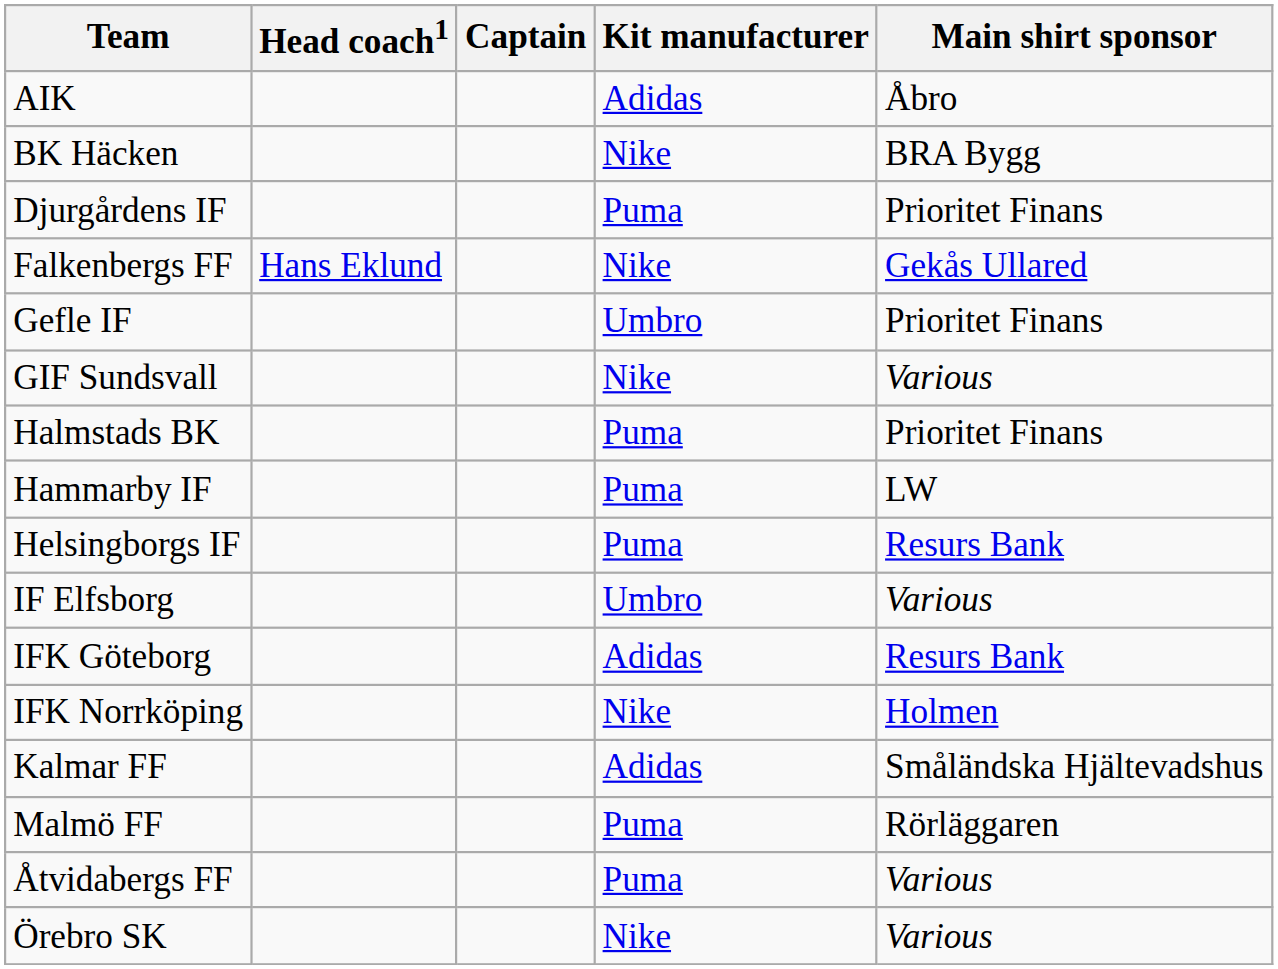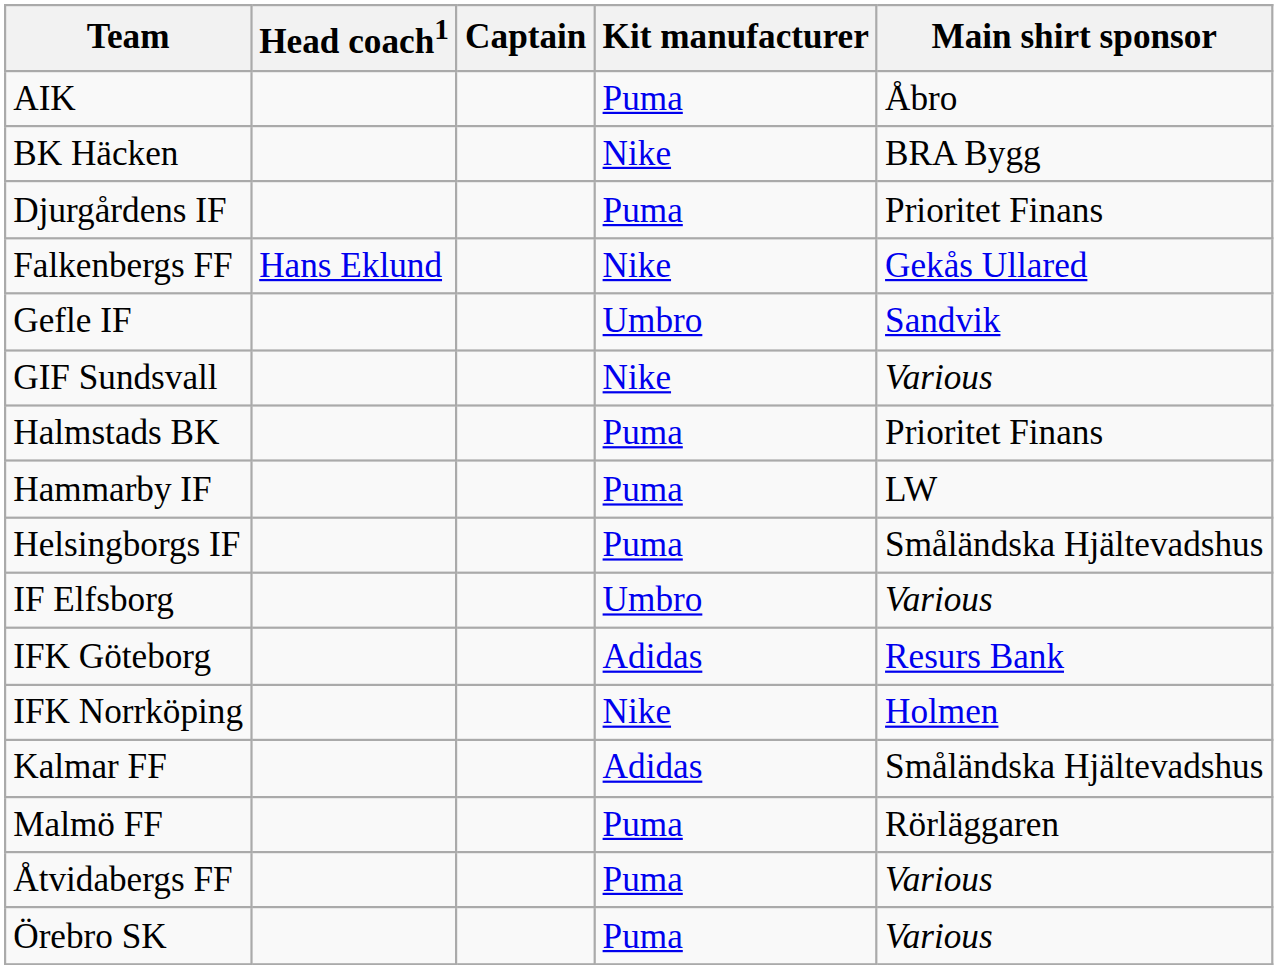AIK | Kit manufacturer: Adidas -> Puma
Gefle IF | Main shirt sponsor: Prioritet Finans -> Sandvik
Helsingborgs IF | Main shirt sponsor: Resurs Bank -> Småländska Hjältevadshus
Örebro SK | Kit manufacturer: Nike -> Puma
